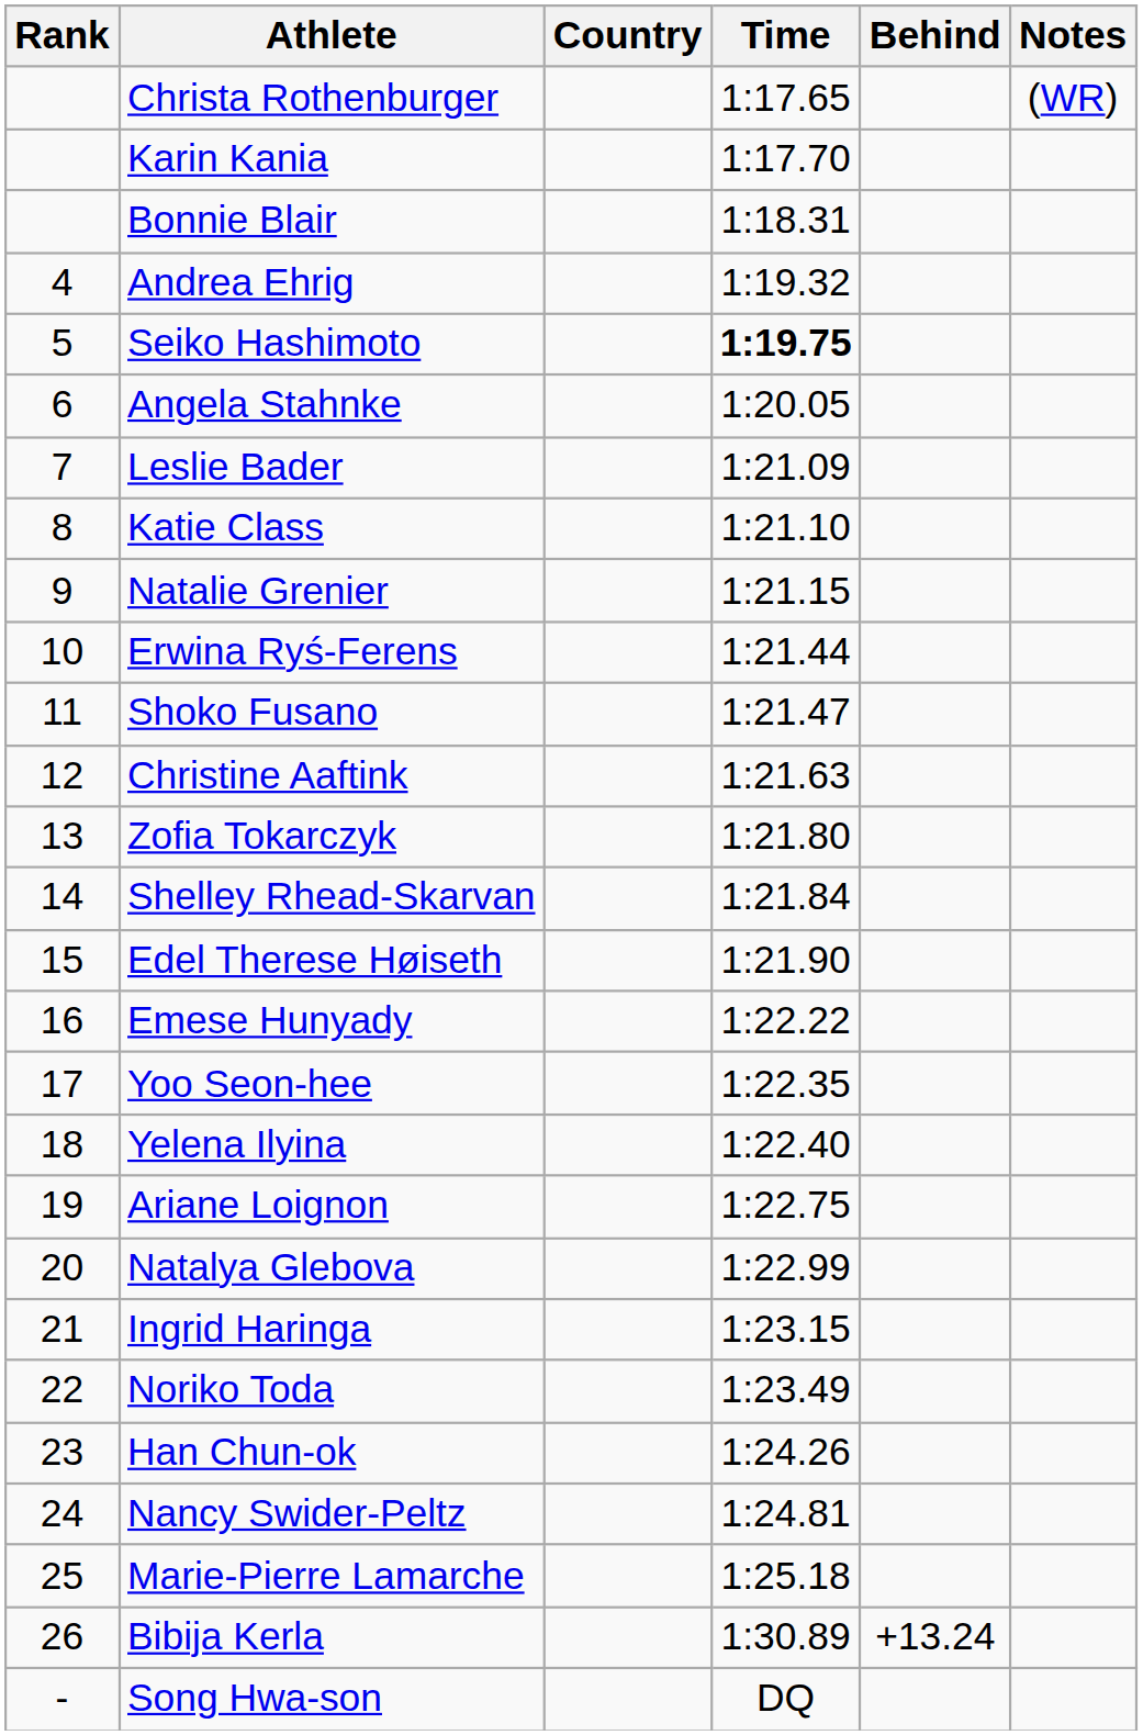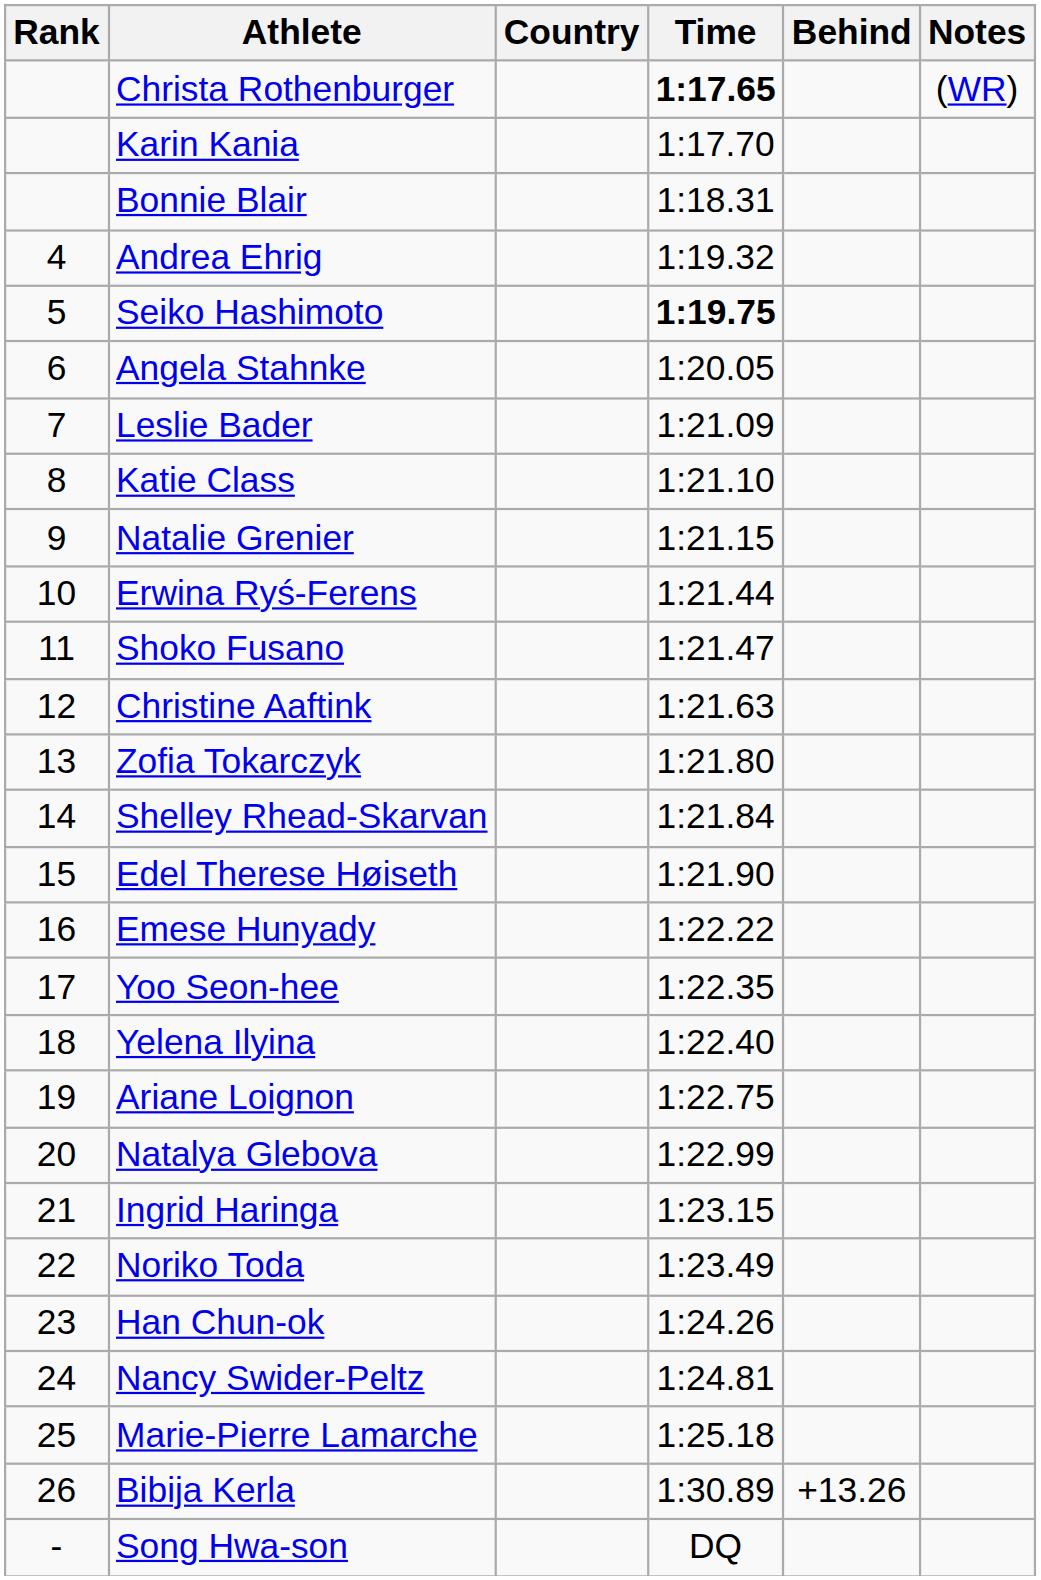Christa Rothenburger | Time: normal -> bold
Bibija Kerla | Behind: +13.24 -> +13.26
